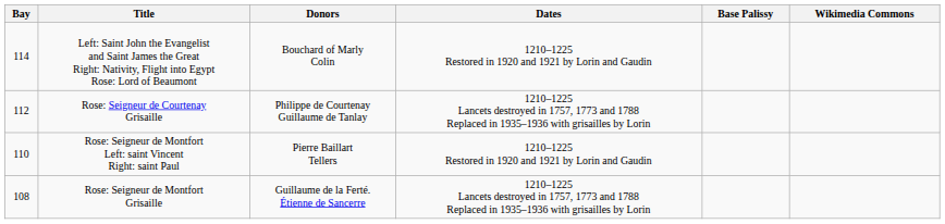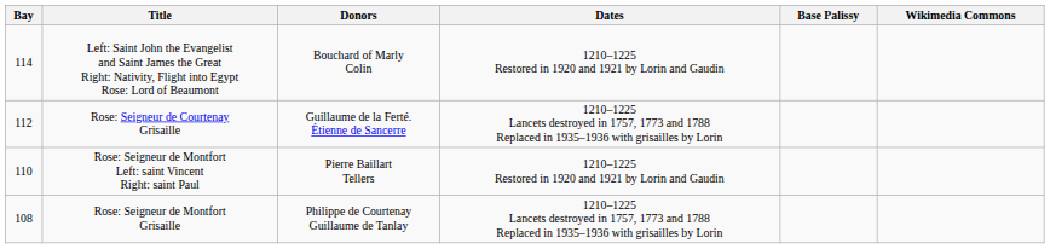Rose: Seigneur de Courtenay Grisaille | Donors: Philippe de Courtenay Guillaume de Tanlay -> Guillaume de la Ferté. Étienne de Sancerre
Rose: Seigneur de Montfort Grisaille | Donors: Guillaume de la Ferté. Étienne de Sancerre -> Philippe de Courtenay Guillaume de Tanlay
